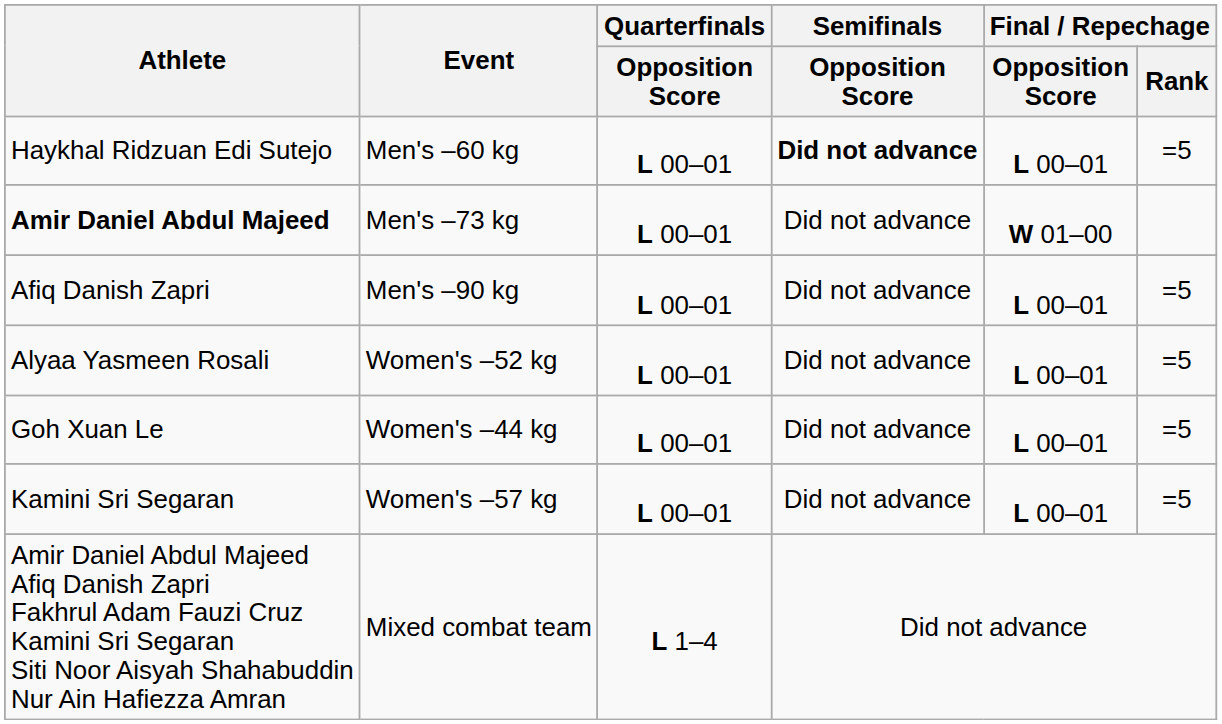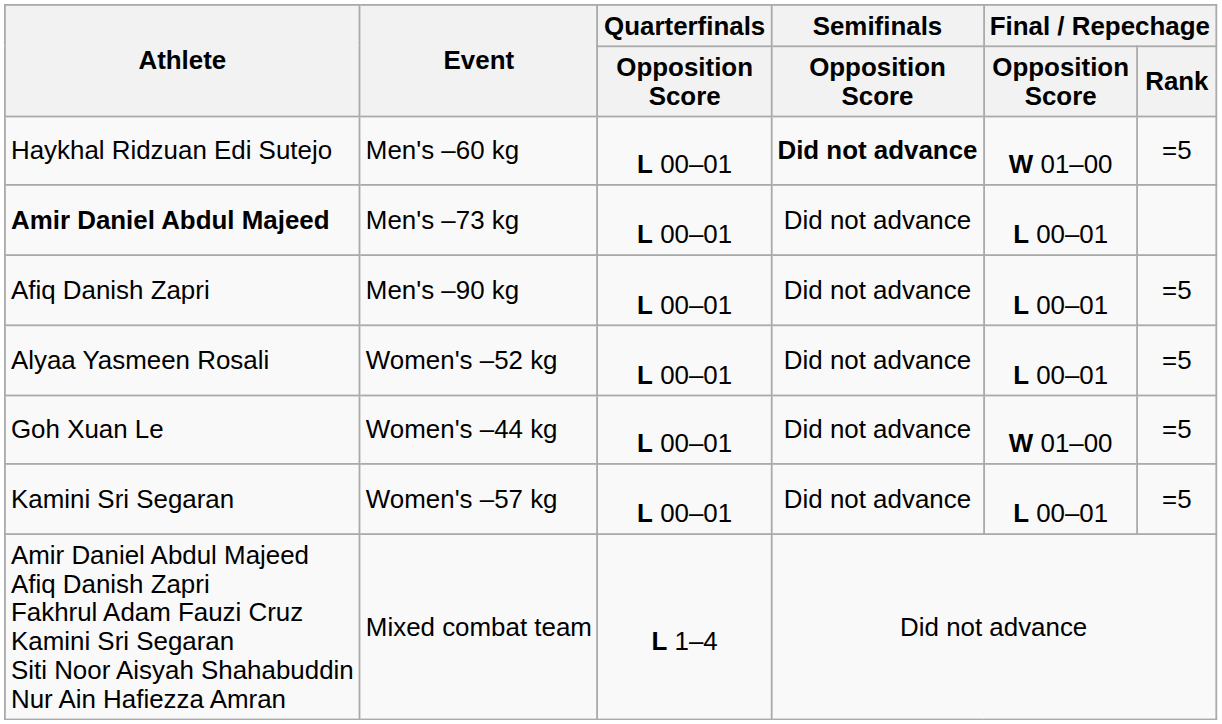Haykhal Ridzuan Edi Sutejo | Final / Repechage / Opposition Score: L 00–01 -> W 01–00
Amir Daniel Abdul Majeed | Final / Repechage / Opposition Score: W 01–00 -> L 00–01
Goh Xuan Le | Final / Repechage / Opposition Score: L 00–01 -> W 01–00
